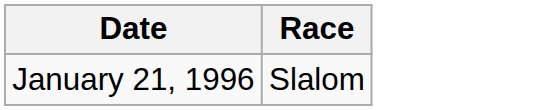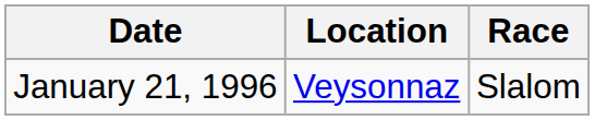+ column: Location | Veysonnaz
